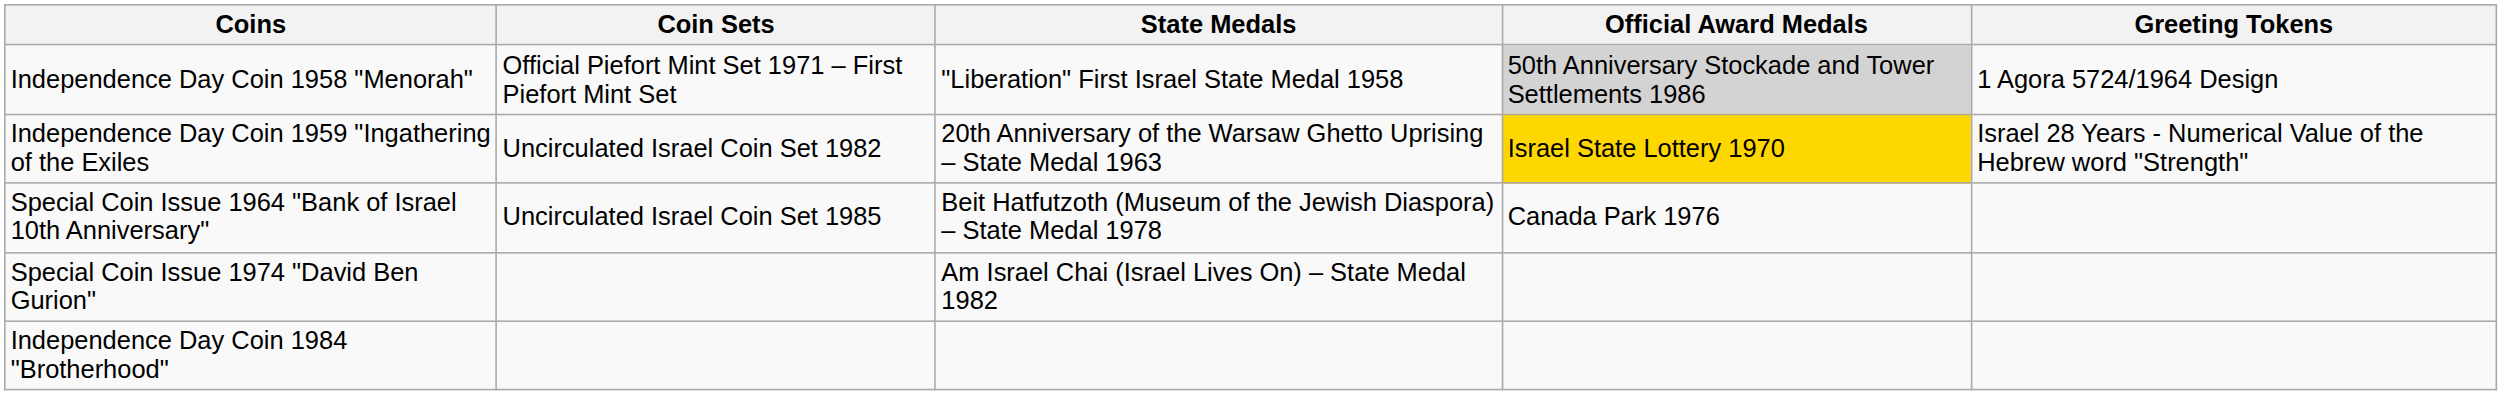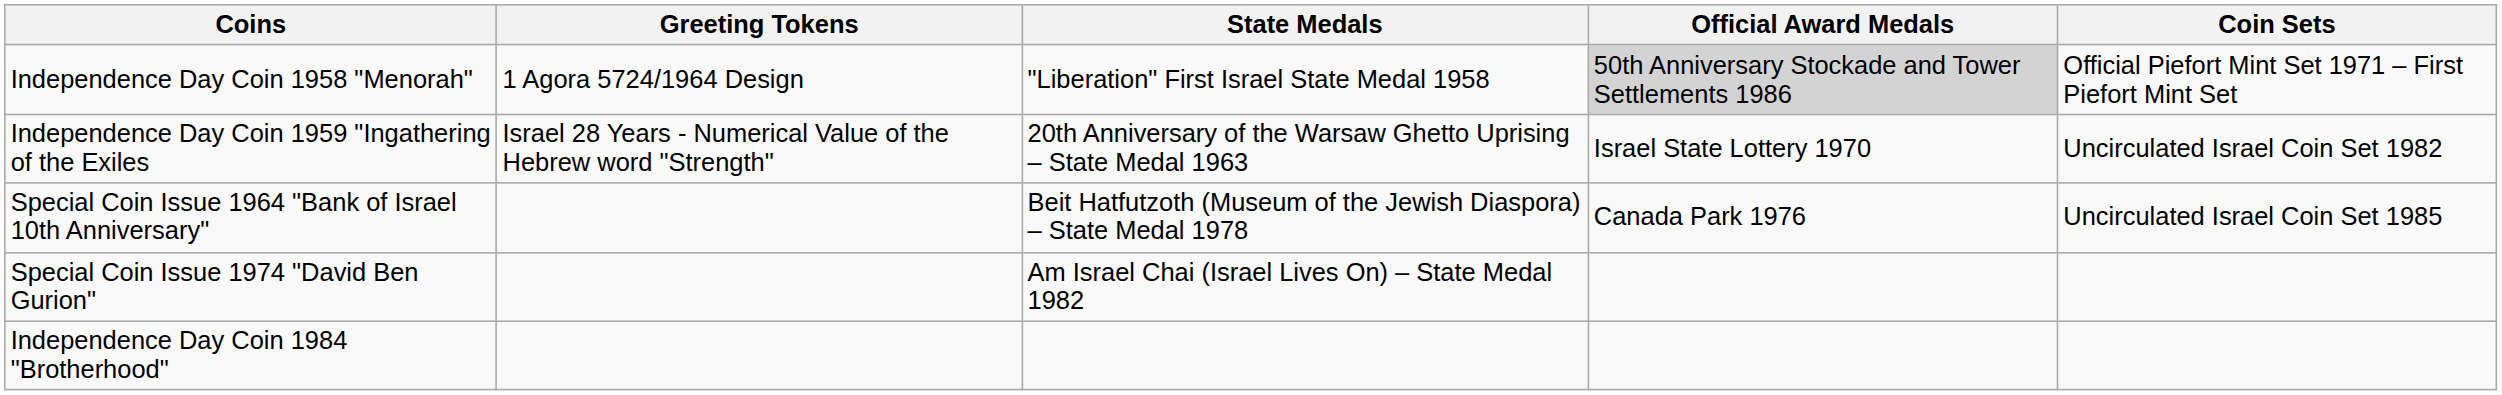columns swapped: Coin Sets <-> Greeting Tokens
Independence Day Coin 1959 "Ingathering of the Exiles | Official Award Medals: gold background -> no background
